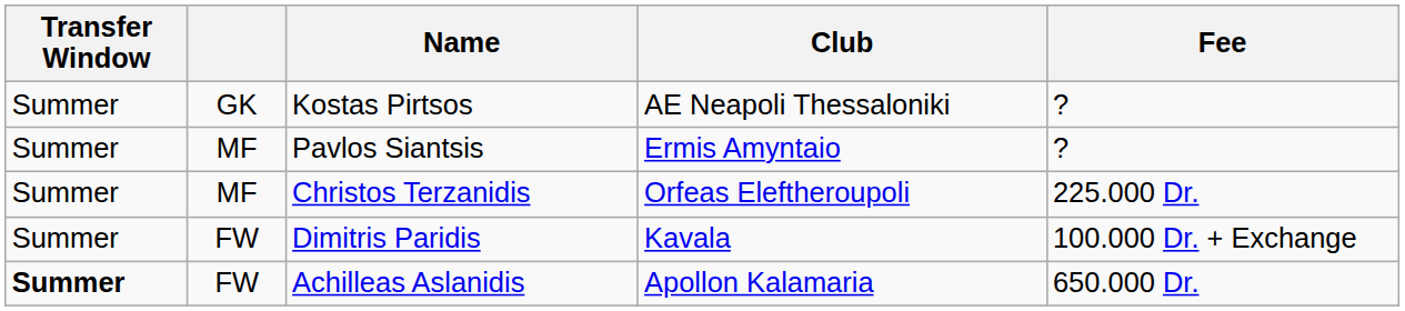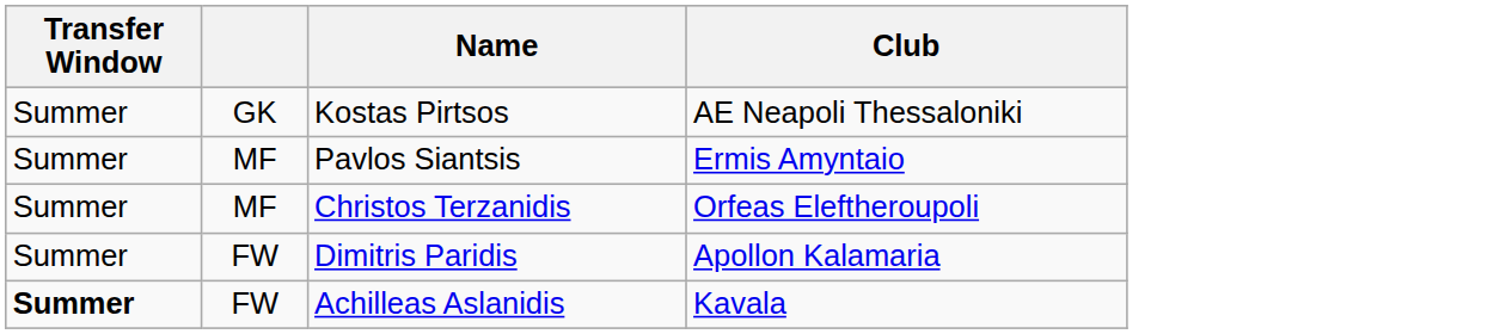- column: Fee | ? | ? | 225.000 Dr. | 100.000 Dr. + Exchange | 650.000 Dr.
Dimitris Paridis | Club: Kavala -> Apollon Kalamaria
Achilleas Aslanidis | Club: Apollon Kalamaria -> Kavala
